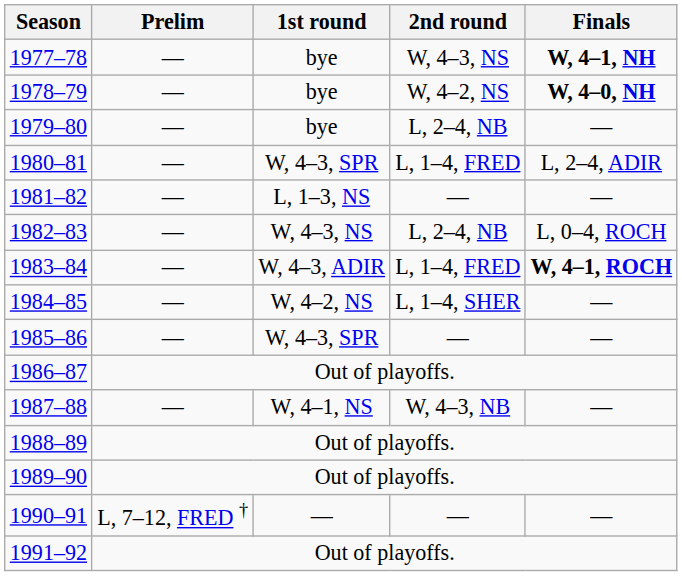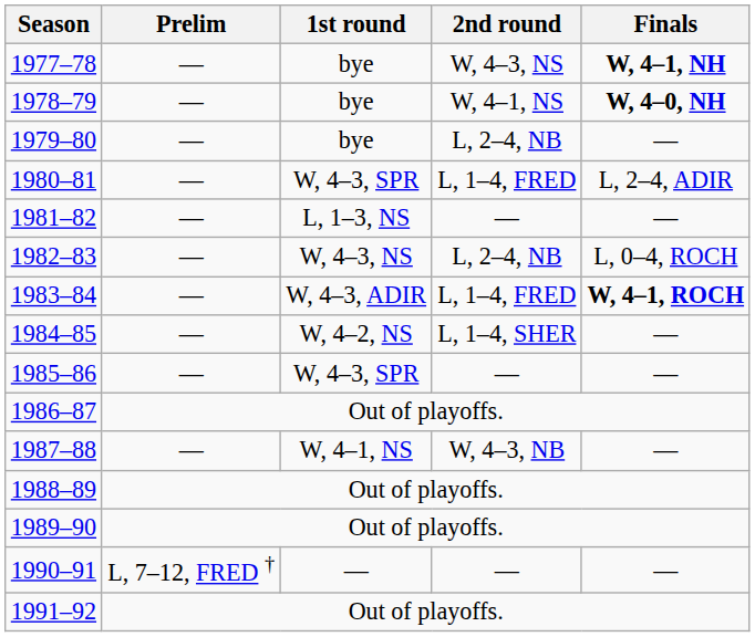1978–79 | 2nd round: W, 4–2, NS -> W, 4–1, NS
